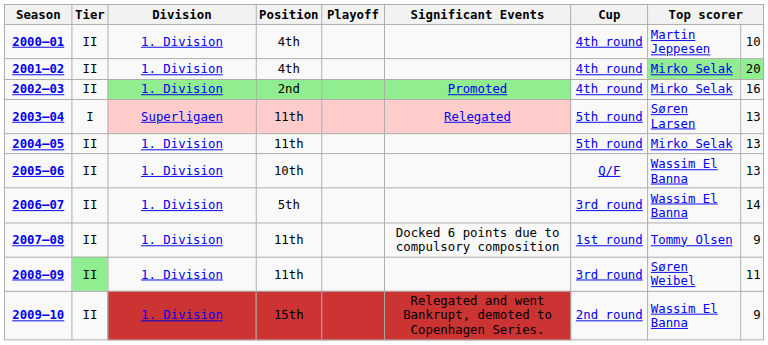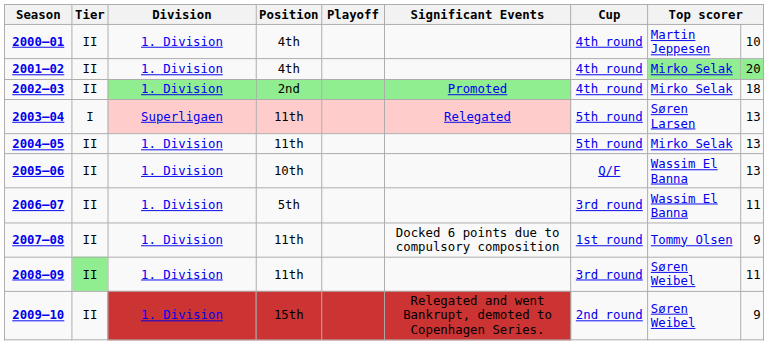2002–03 | column 9: 16 -> 18
2006–07 | column 9: 14 -> 11
2009–10 | column 8: Wassim El Banna -> Søren Weibel
